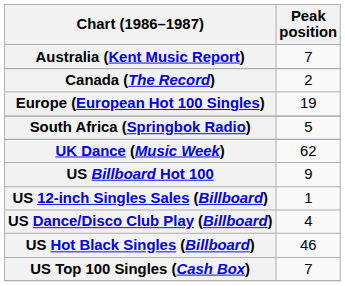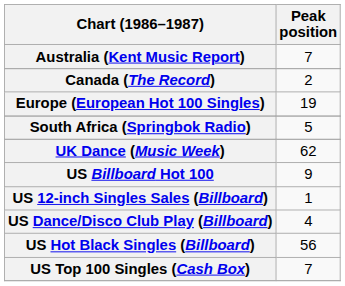US Hot Black Singles (Billboard) | Peak position: 46 -> 56
